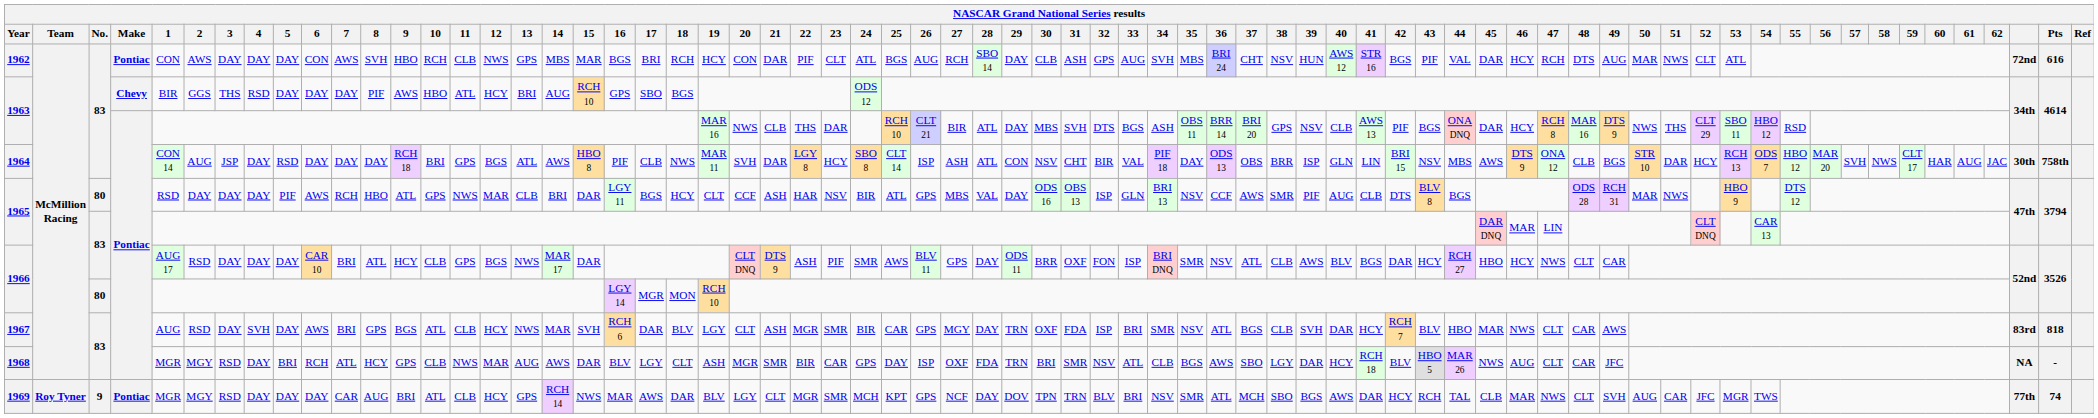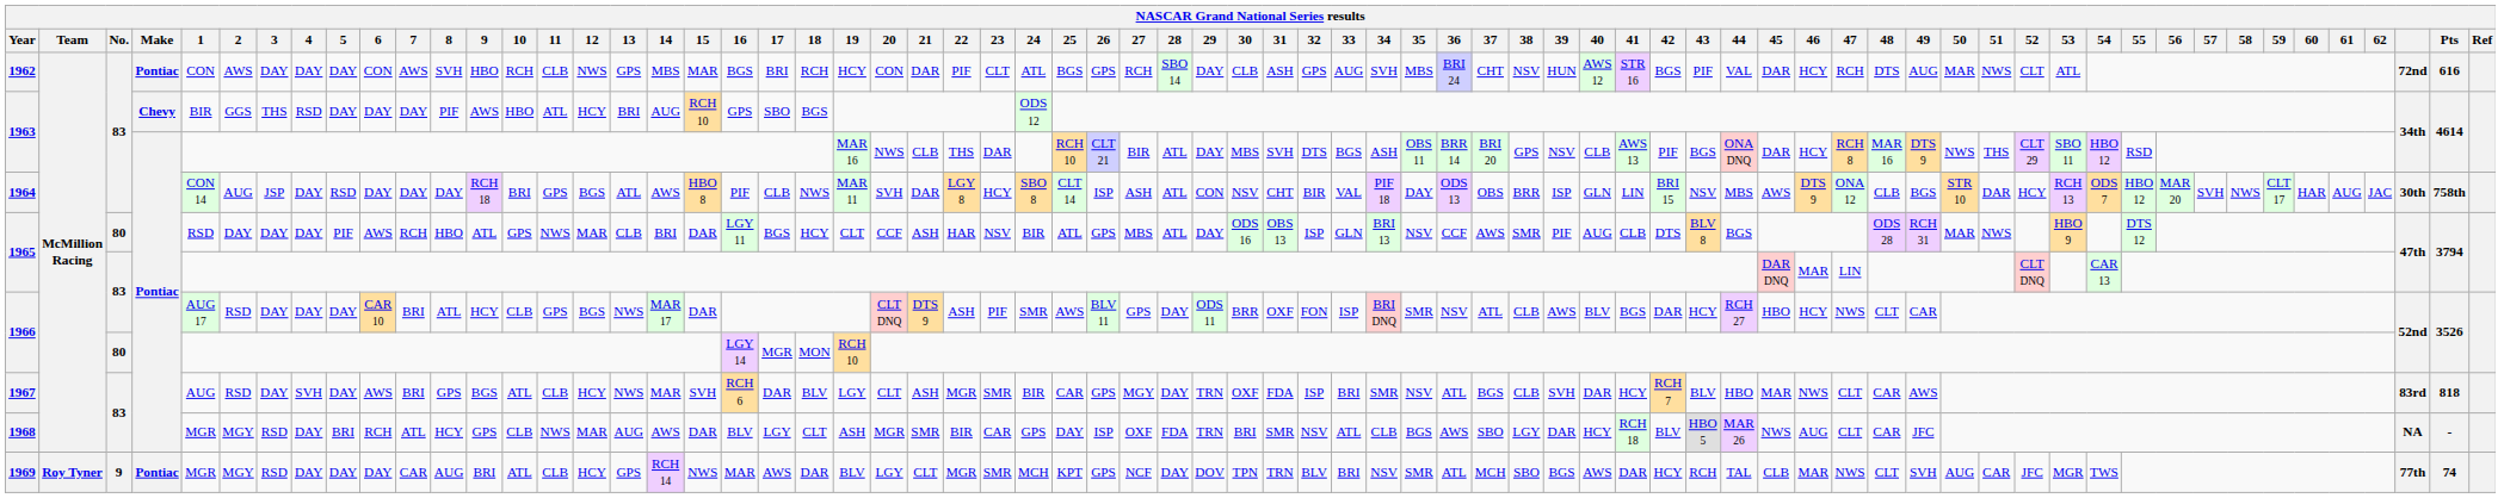1962 | 26: AUG -> GPS
1965 / 80 | 28: VAL -> ATL
